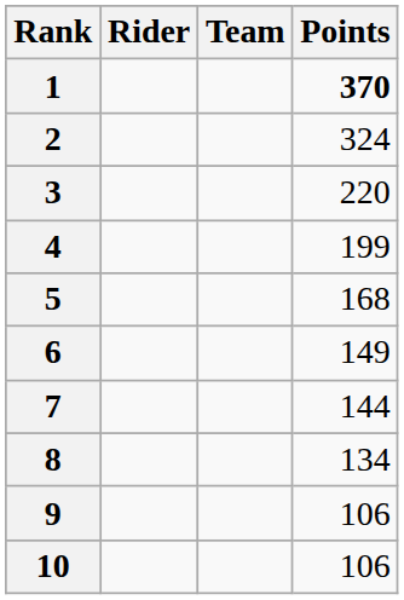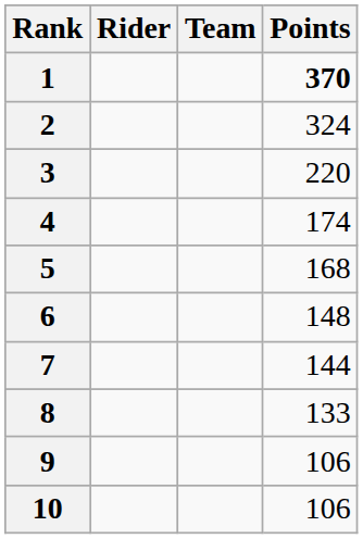4 | Points: 199 -> 174
6 | Points: 149 -> 148
8 | Points: 134 -> 133
